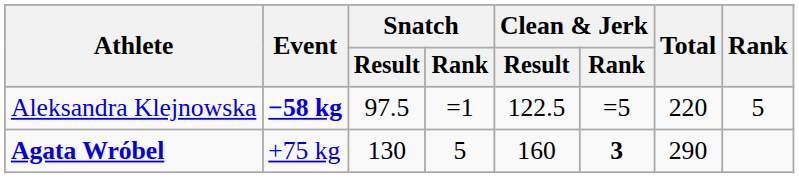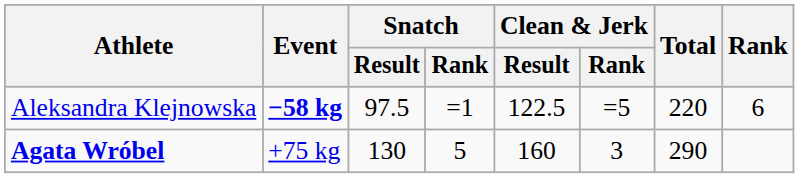Aleksandra Klejnowska | Rank: 5 -> 6
Agata Wróbel | Clean & Jerk / Rank: bold -> normal
